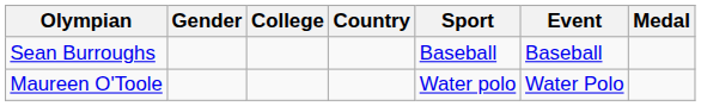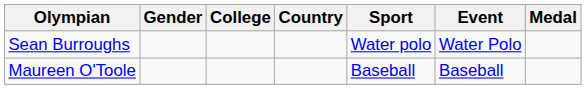Sean Burroughs | Sport: Baseball -> Water polo
Sean Burroughs | Event: Baseball -> Water Polo
Maureen O'Toole | Sport: Water polo -> Baseball
Maureen O'Toole | Event: Water Polo -> Baseball
